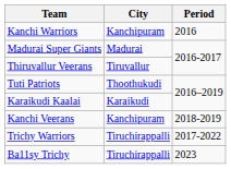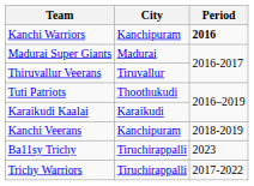Kanchi Warriors | Period: normal -> bold
rows swapped: Trichy Warriors <-> Ba11sy Trichy
